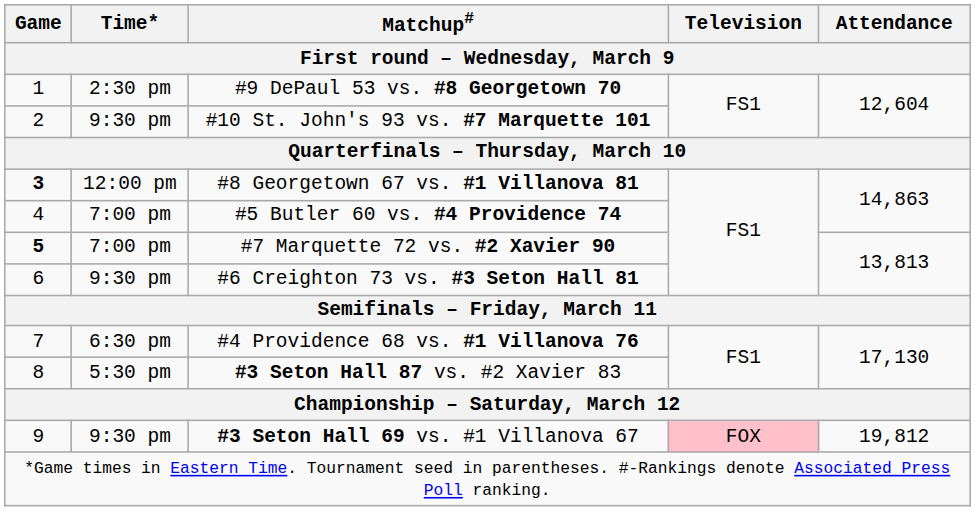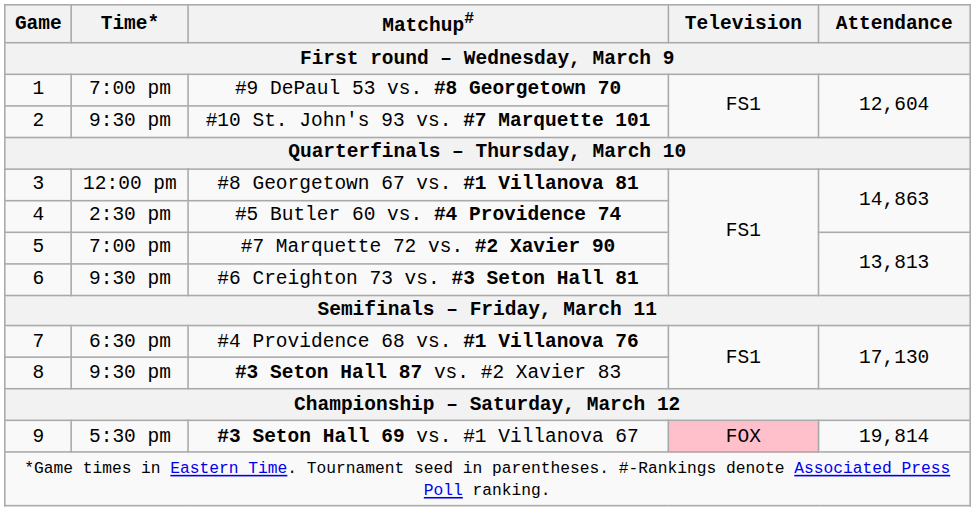#9 DePaul 53 vs. #8 Georgetown 70 | Time*: 2:30 pm -> 7:00 pm
#8 Georgetown 67 vs. #1 Villanova 81 | Game: bold -> normal
#5 Butler 60 vs. #4 Providence 74 | Time*: 7:00 pm -> 2:30 pm
#7 Marquette 72 vs. #2 Xavier 90 | Game: bold -> normal
#3 Seton Hall 87 vs. #2 Xavier 83 | Time*: 5:30 pm -> 9:30 pm
#3 Seton Hall 69 vs. #1 Villanova 67 | Time*: 9:30 pm -> 5:30 pm
#3 Seton Hall 69 vs. #1 Villanova 67 | Attendance: 19,812 -> 19,814
